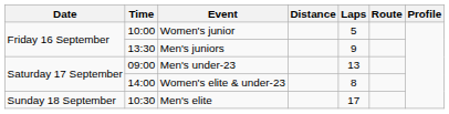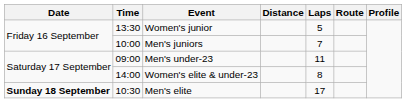Women's junior | Time: 10:00 -> 13:30
Men's juniors | Time: 13:30 -> 10:00
Men's juniors | Laps: 9 -> 7
Men's under-23 | Laps: 13 -> 11
Men's elite | Date: normal -> bold
